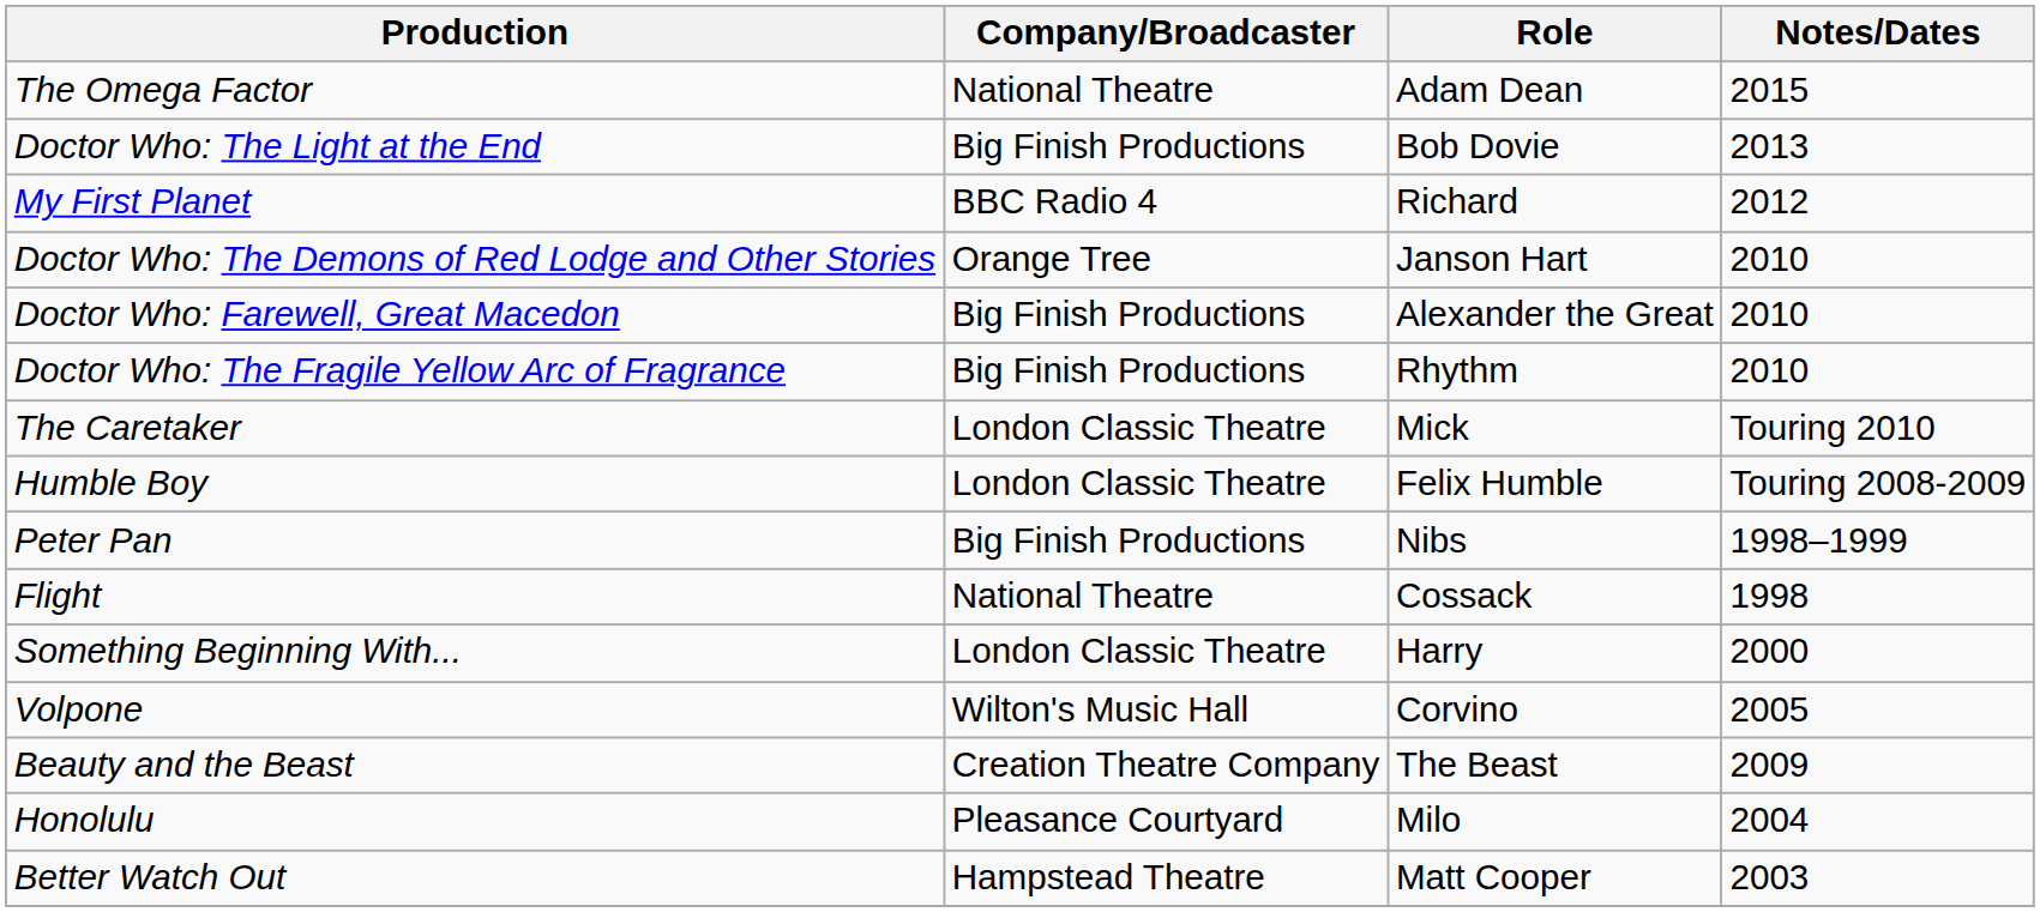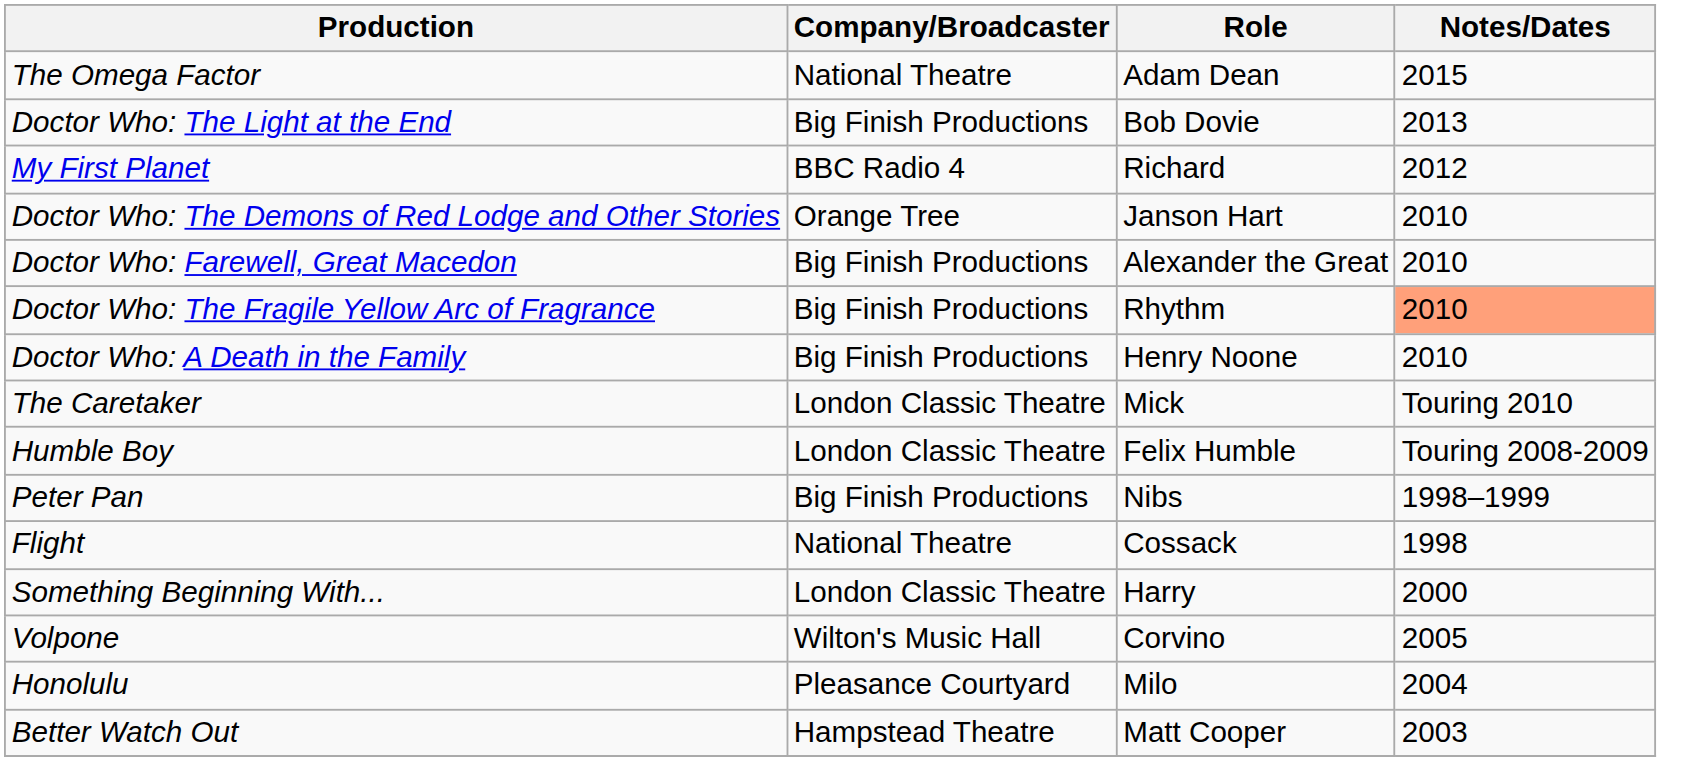Doctor Who: The Fragile Yellow Arc of Fragrance | Notes/Dates: no background -> lightsalmon background
+ row: Doctor Who: A Death in the Family | Big Finish Productions | Henry Noone | 2010
- row: Beauty and the Beast | Creation Theatre Company | The Beast | 2009
